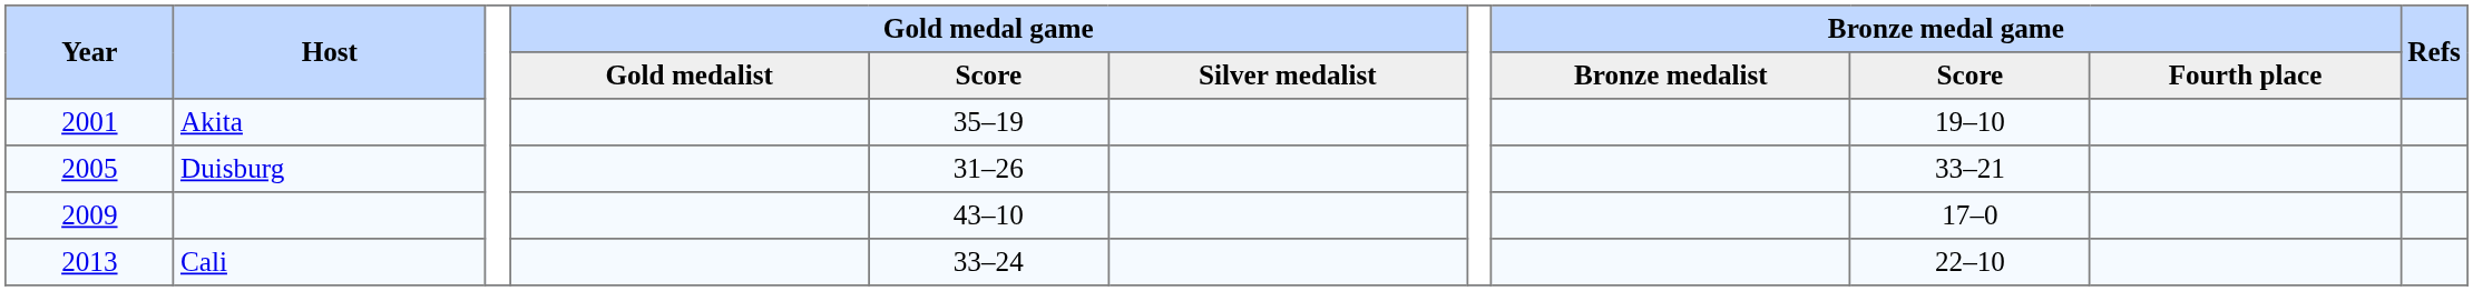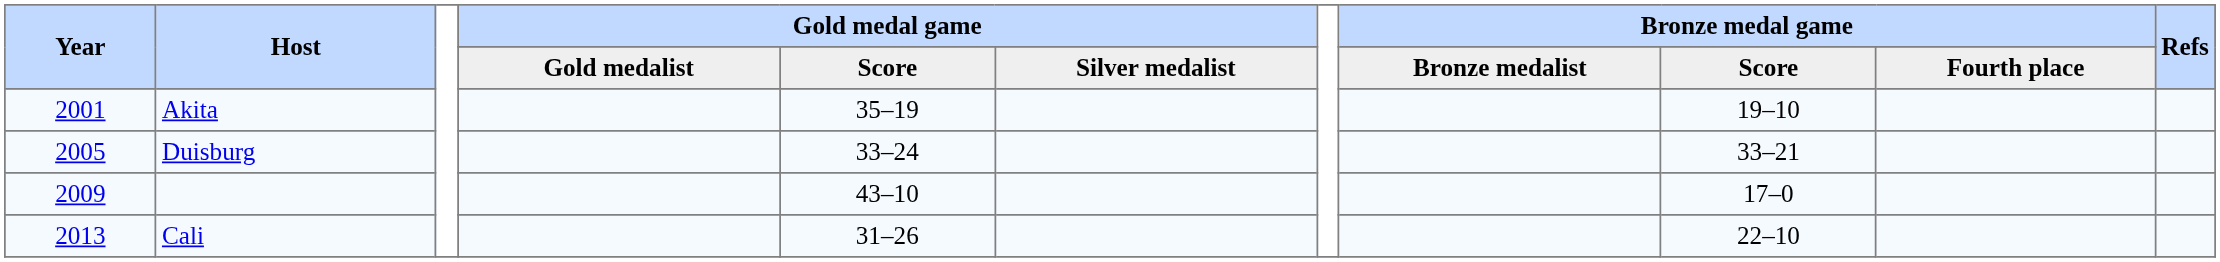Duisburg | Gold medal game / Score: 31–26 -> 33–24
Cali | Gold medal game / Score: 33–24 -> 31–26
